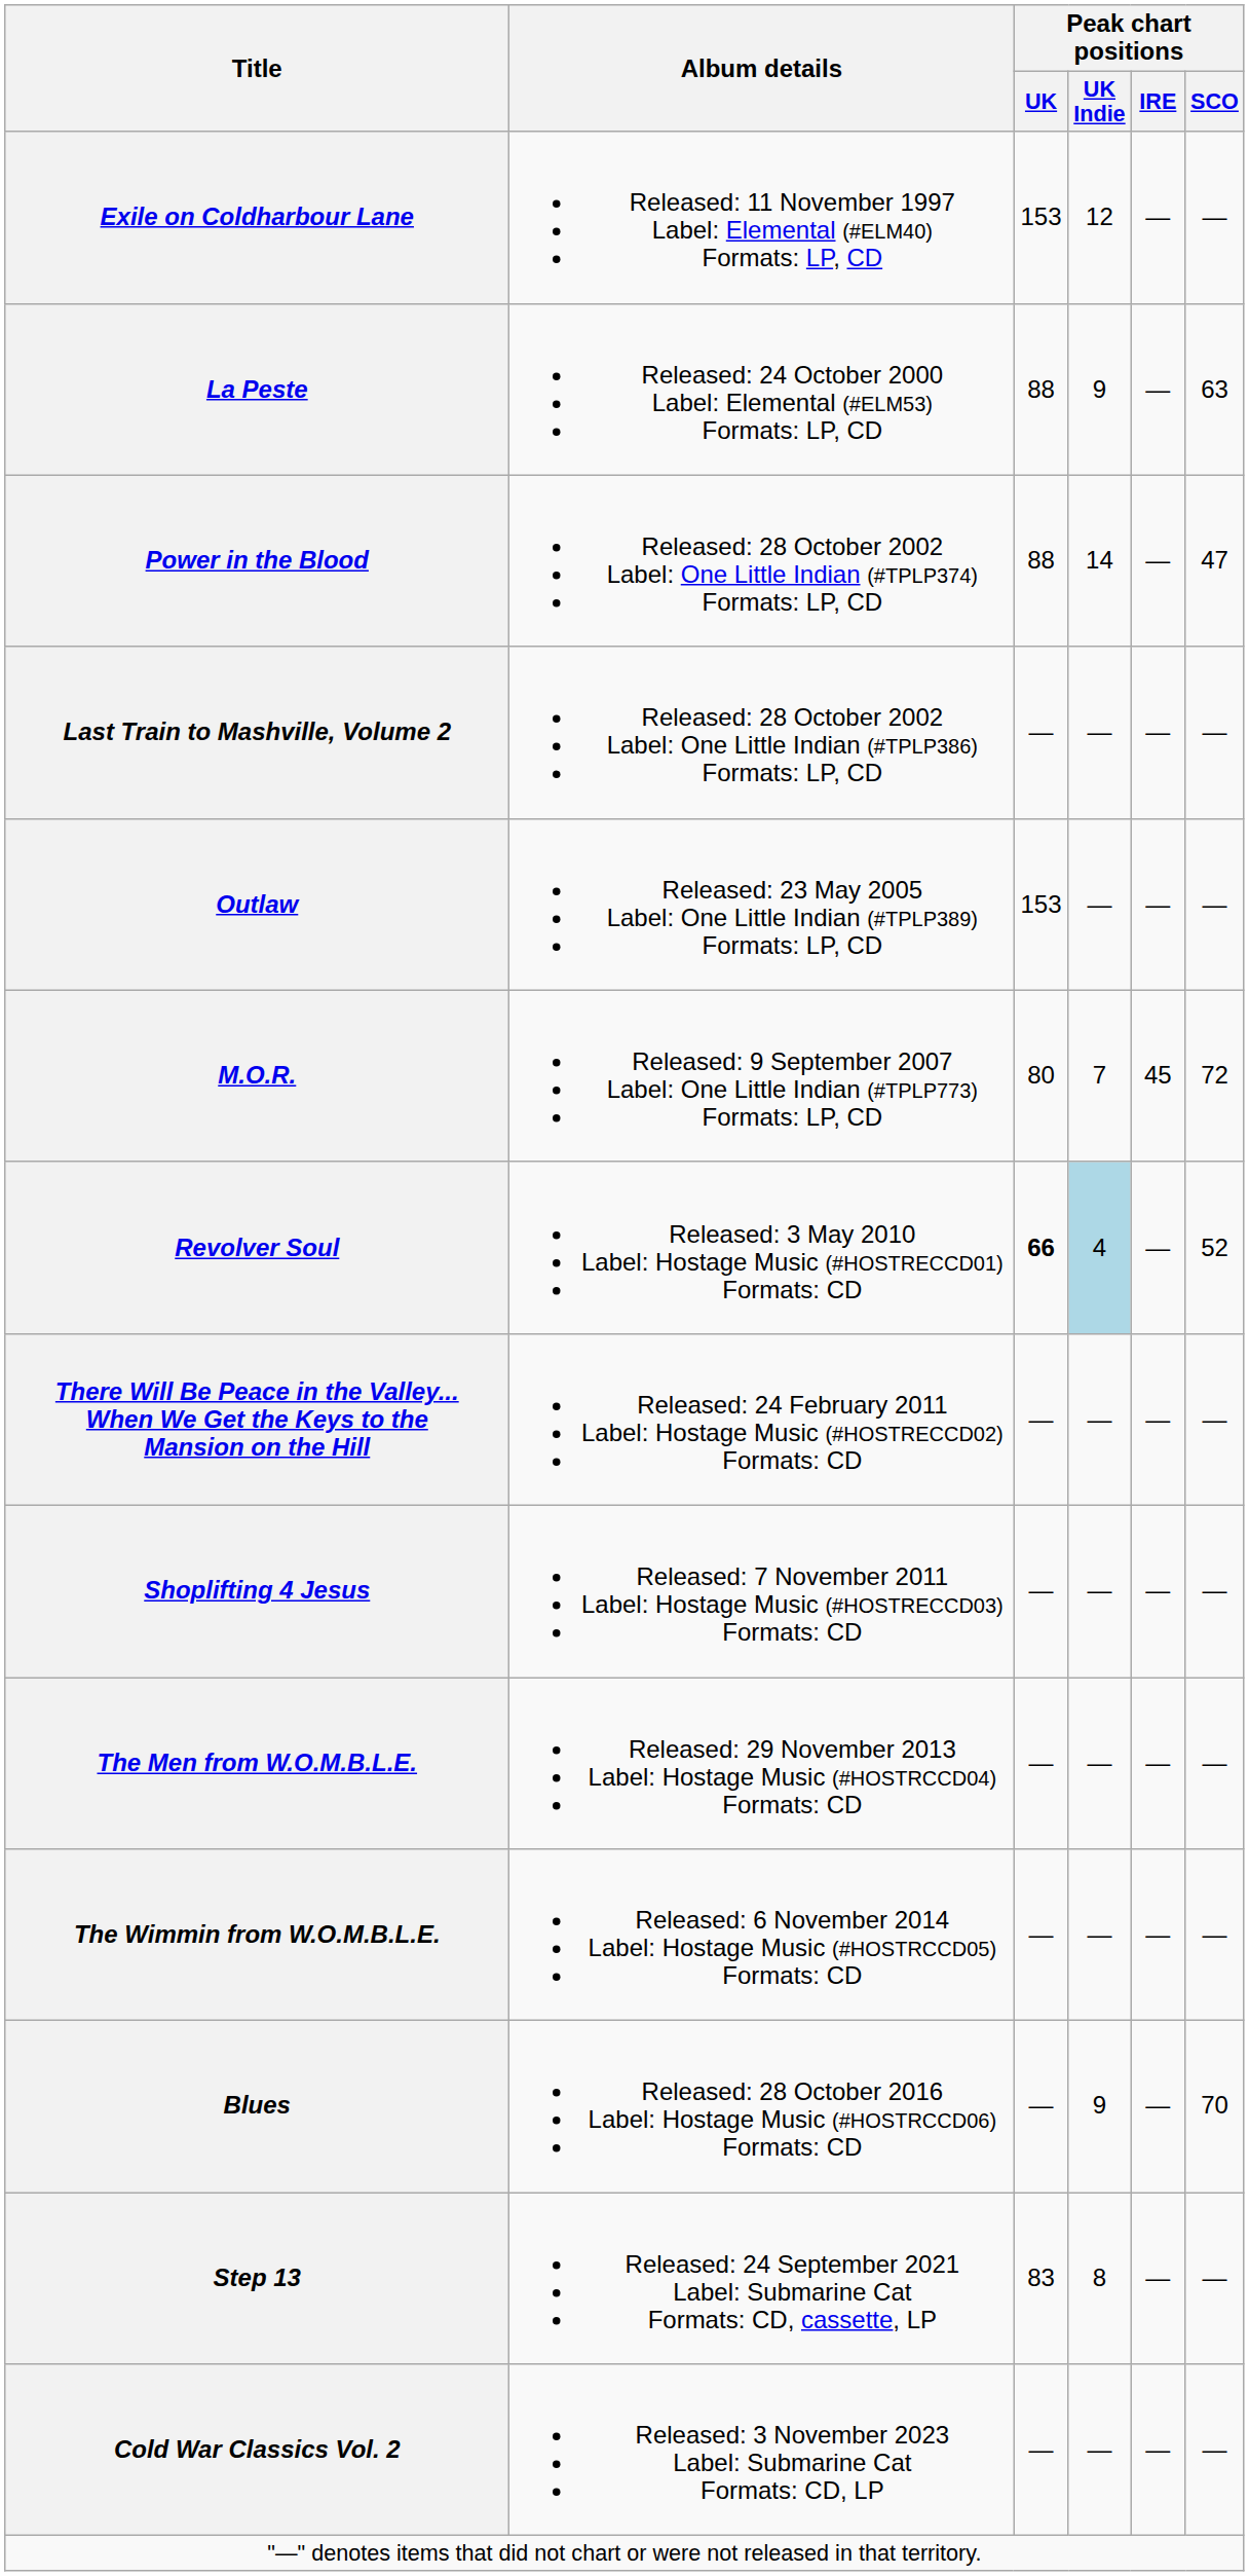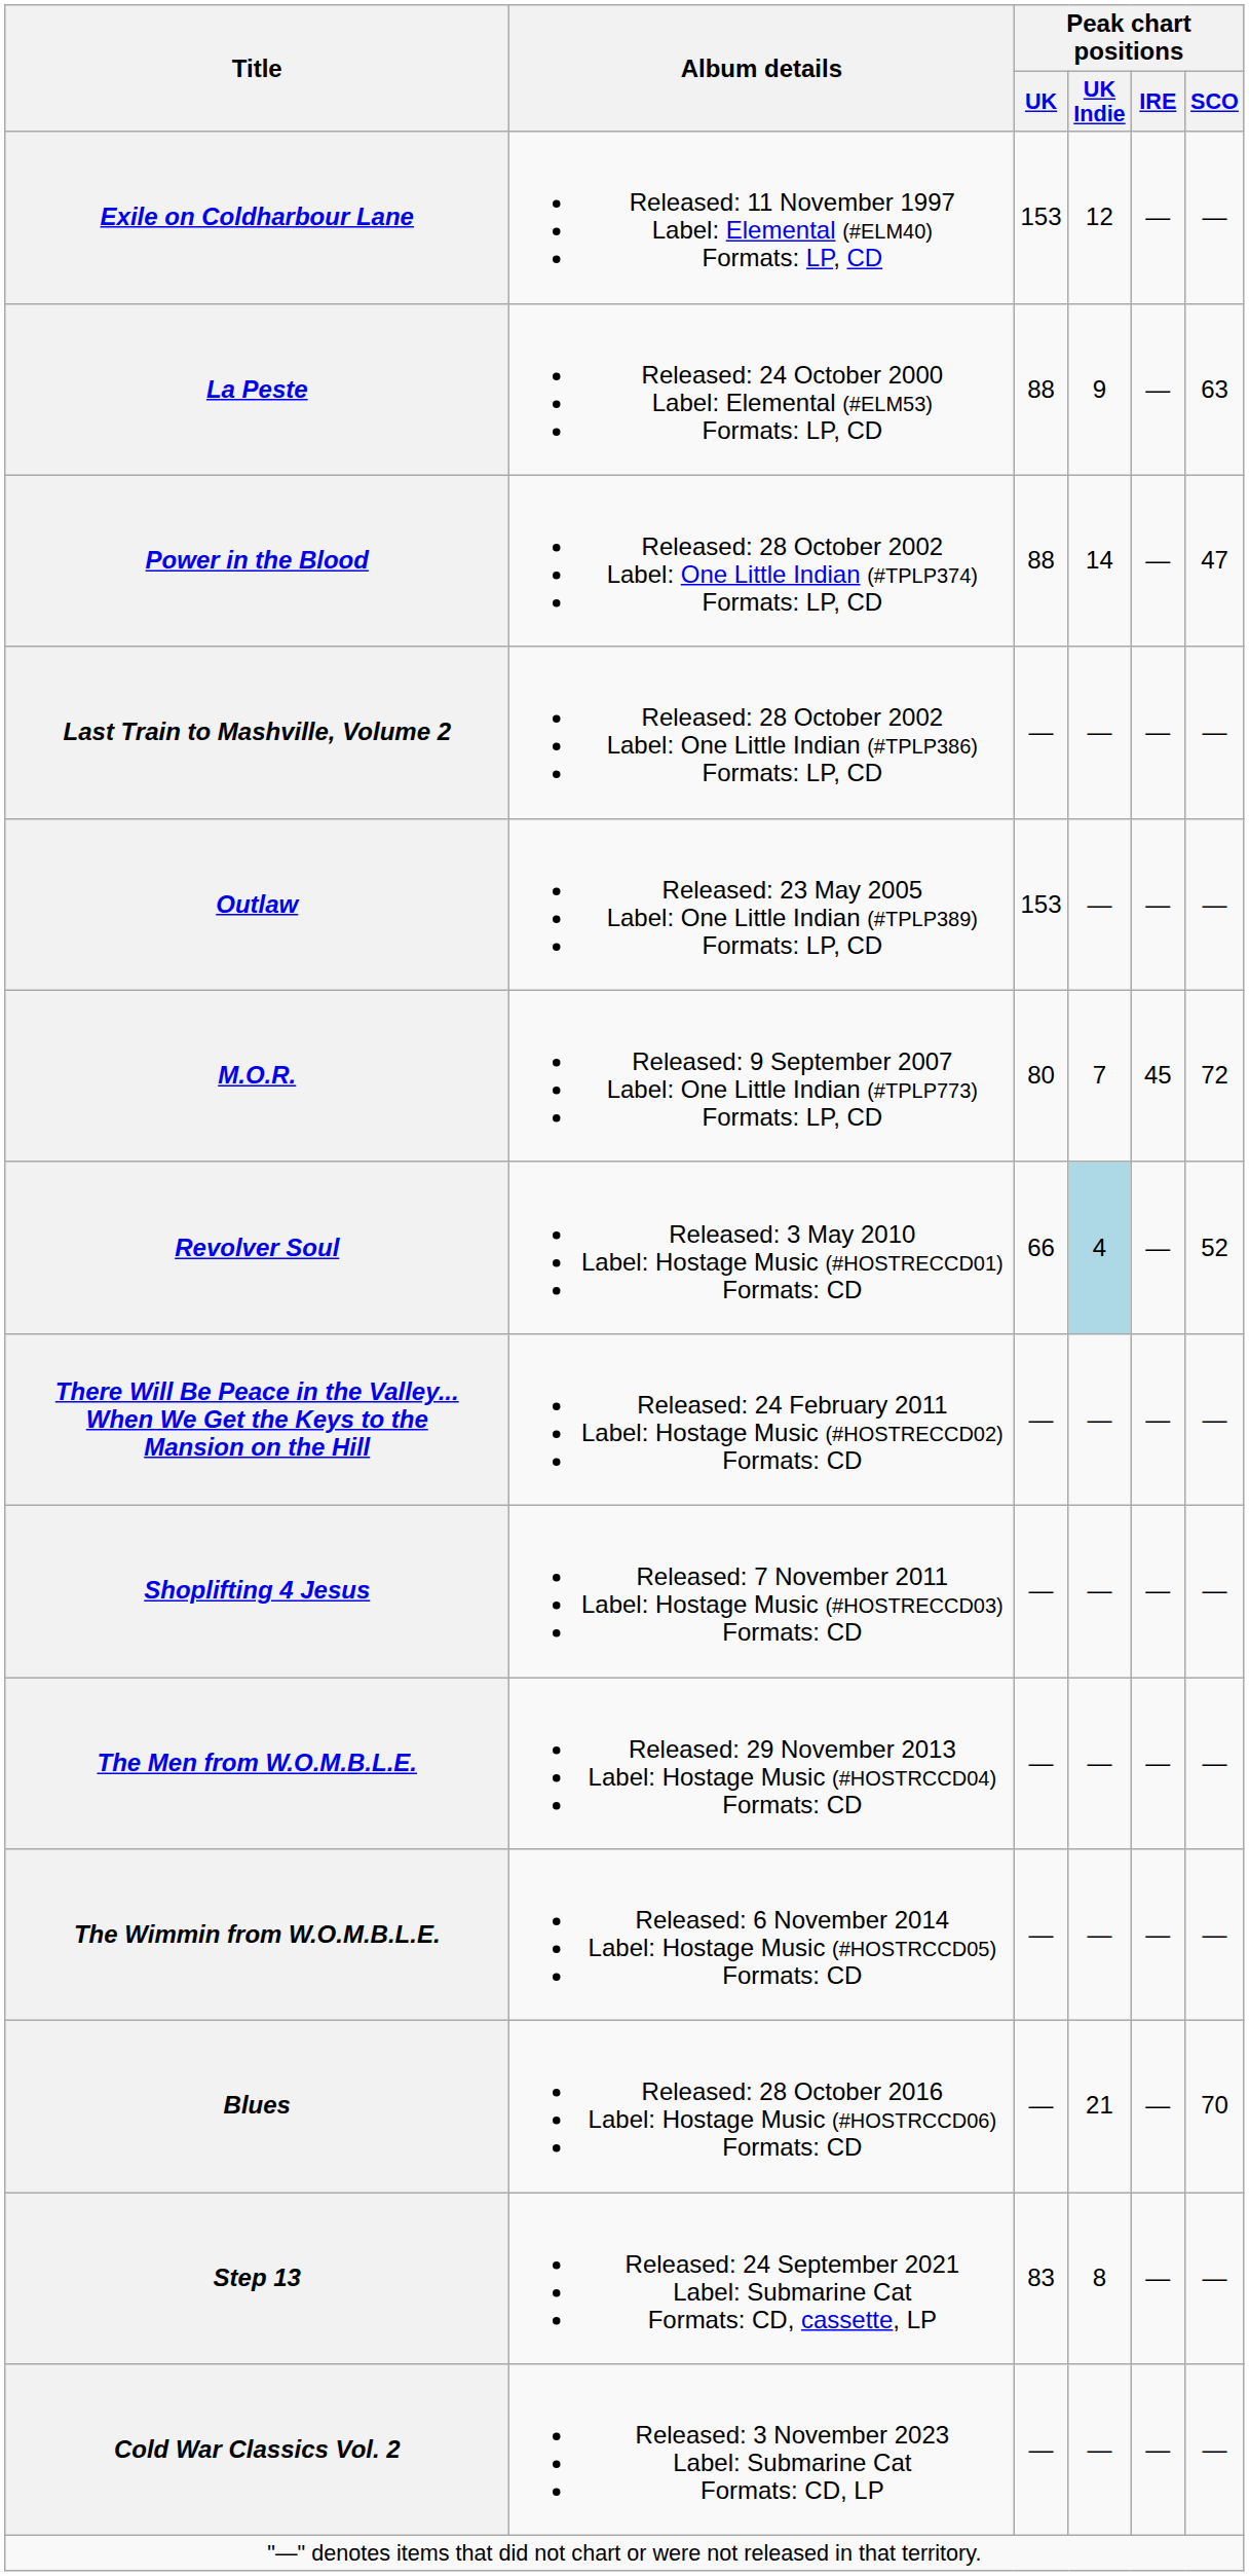Revolver Soul | Peak chart positions / UK: bold -> normal
Blues | Peak chart positions / UK Indie: 9 -> 21
